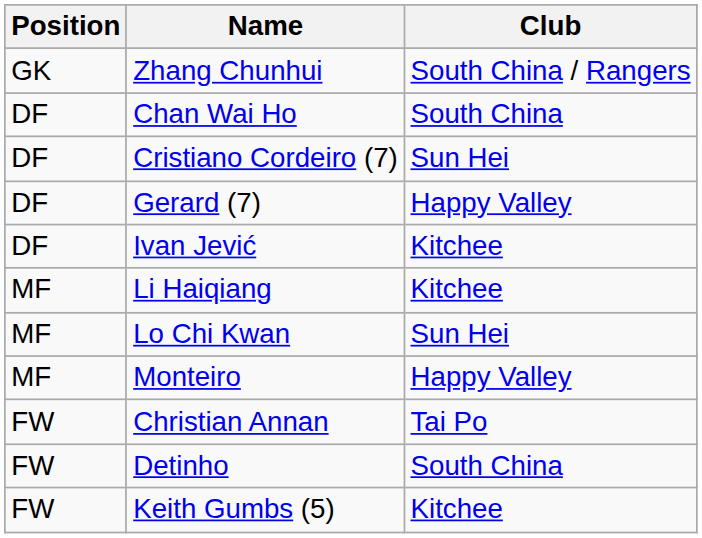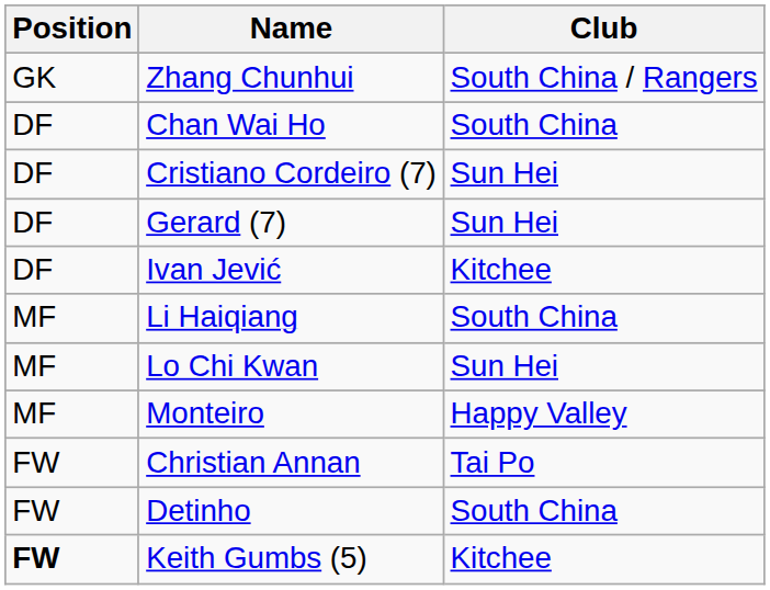Gerard (7) | Club: Happy Valley -> Sun Hei
Li Haiqiang | Club: Kitchee -> South China
Keith Gumbs (5) | Position: normal -> bold
